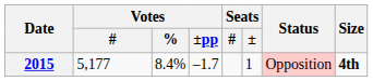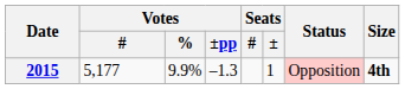2015 | Votes / %: 8.4% -> 9.9%
2015 | Votes / ±pp: –1.7 -> –1.3
